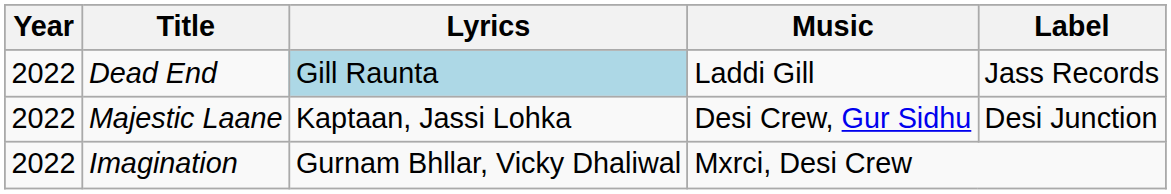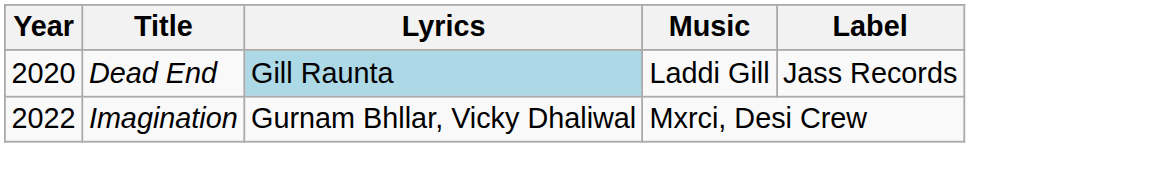Dead End | Year: 2022 -> 2020
- row: 2022 | Majestic Laane | Kaptaan, Jassi Lohka | Desi Crew, Gur Sidhu | Desi Junction
